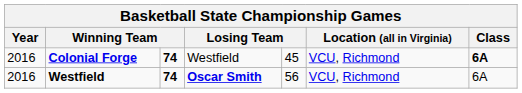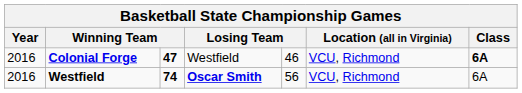Colonial Forge | column 3: 74 -> 47
Colonial Forge | column 5: 45 -> 46
